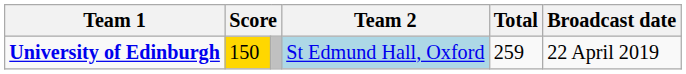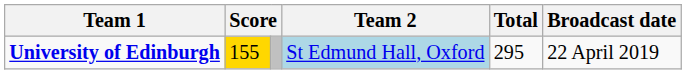University of Edinburgh | column 2: 150 -> 155
University of Edinburgh | Total: 259 -> 295
